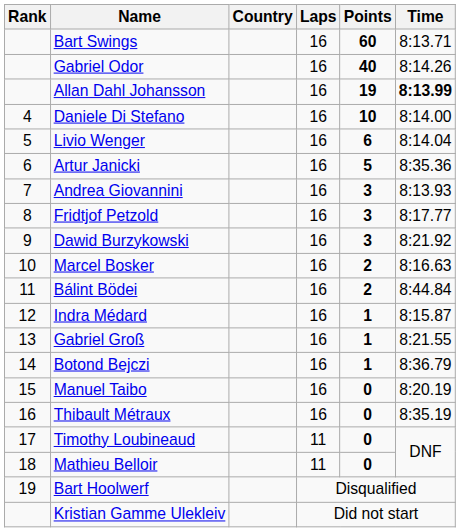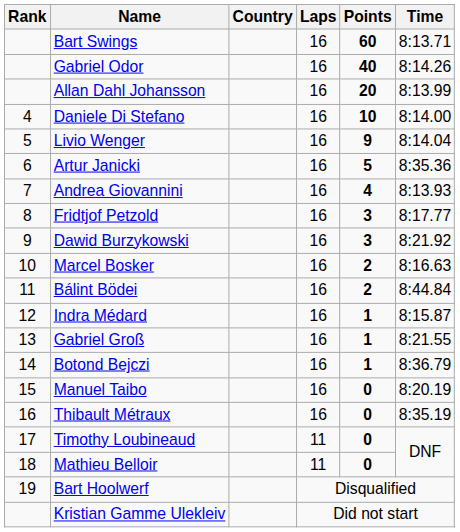Allan Dahl Johansson | Points: 19 -> 20
Allan Dahl Johansson | Time: bold -> normal
Livio Wenger | Points: 6 -> 9
Andrea Giovannini | Points: 3 -> 4
